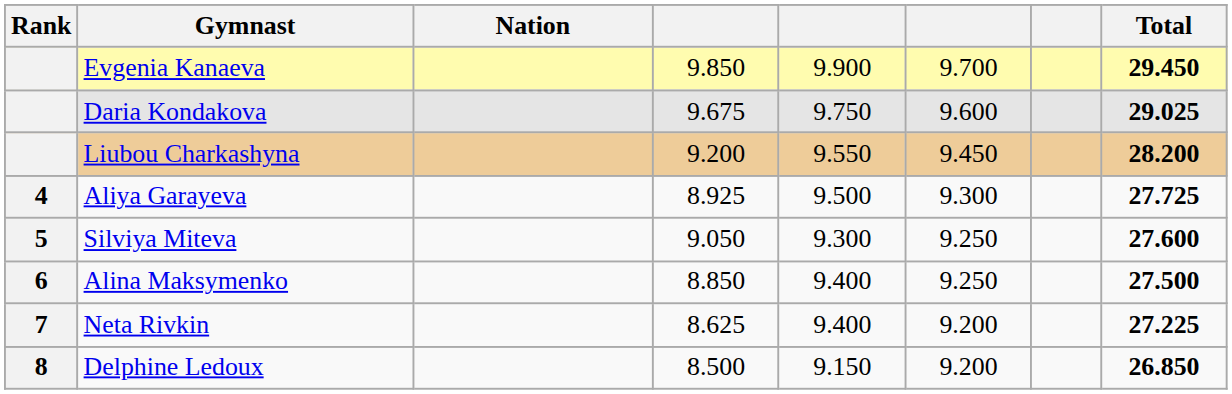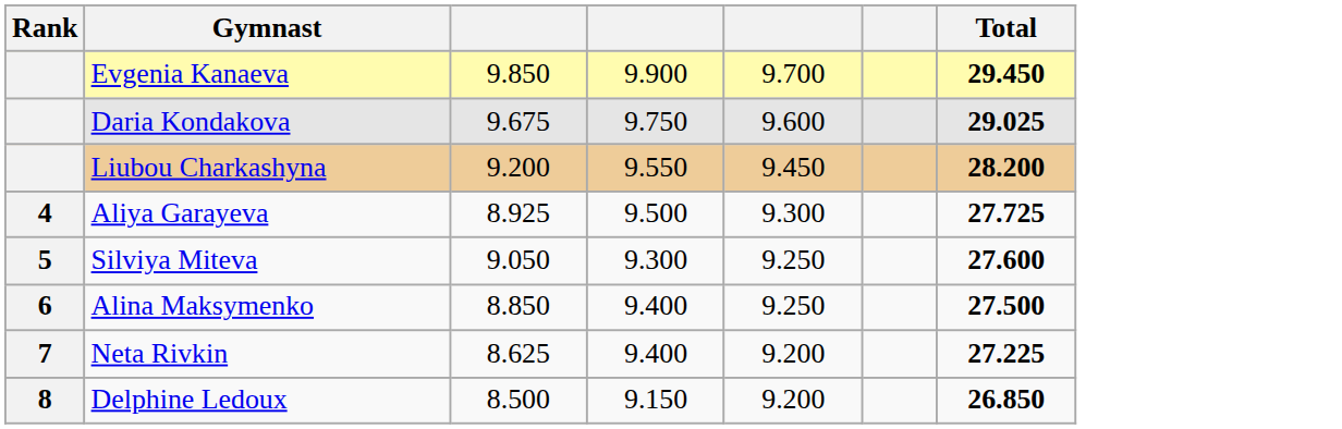- column: Nation
